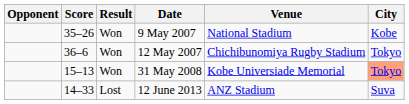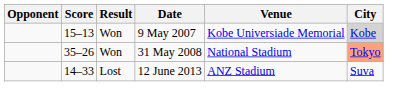9 May 2007 | Score: 35–26 -> 15–13
9 May 2007 | Venue: National Stadium -> Kobe Universiade Memorial
9 May 2007 | City: no background -> lightgrey background
- row: 36–6 | Won | 12 May 2007 | Chichibunomiya Rugby Stadium | Tokyo
31 May 2008 | Score: 15–13 -> 35–26
31 May 2008 | Venue: Kobe Universiade Memorial -> National Stadium
